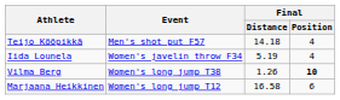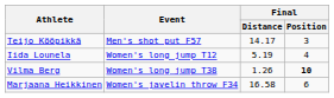Teijo Kööpikkä | Final / Distance: 14.18 -> 14.17
Teijo Kööpikkä | Final / Position: 4 -> 3
Iida Lounela | Event: Women's javelin throw F34 -> Women's long jump T12
Marjaana Heikkinen | Event: Women's long jump T12 -> Women's javelin throw F34
